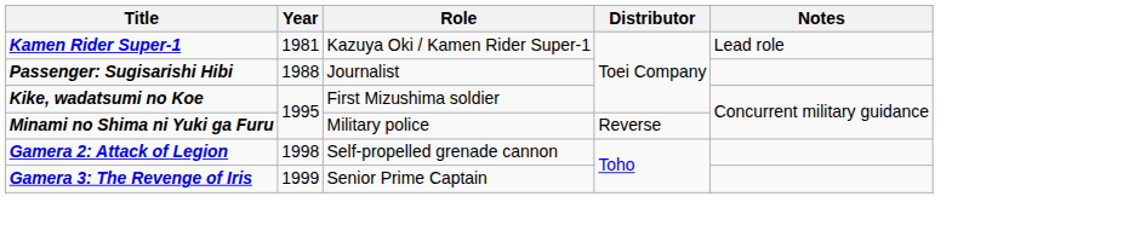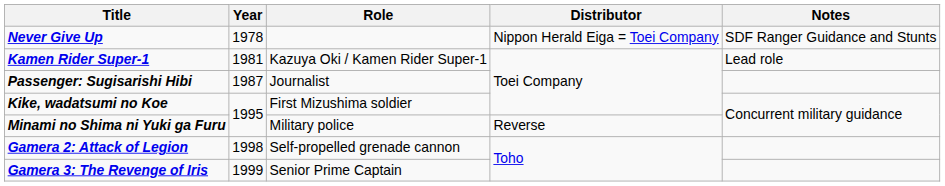+ row: Never Give Up | 1978 | Nippon Herald Eiga = Toei Company | SDF Ranger Guidance and Stunts
Passenger: Sugisarishi Hibi | Year: 1988 -> 1987
